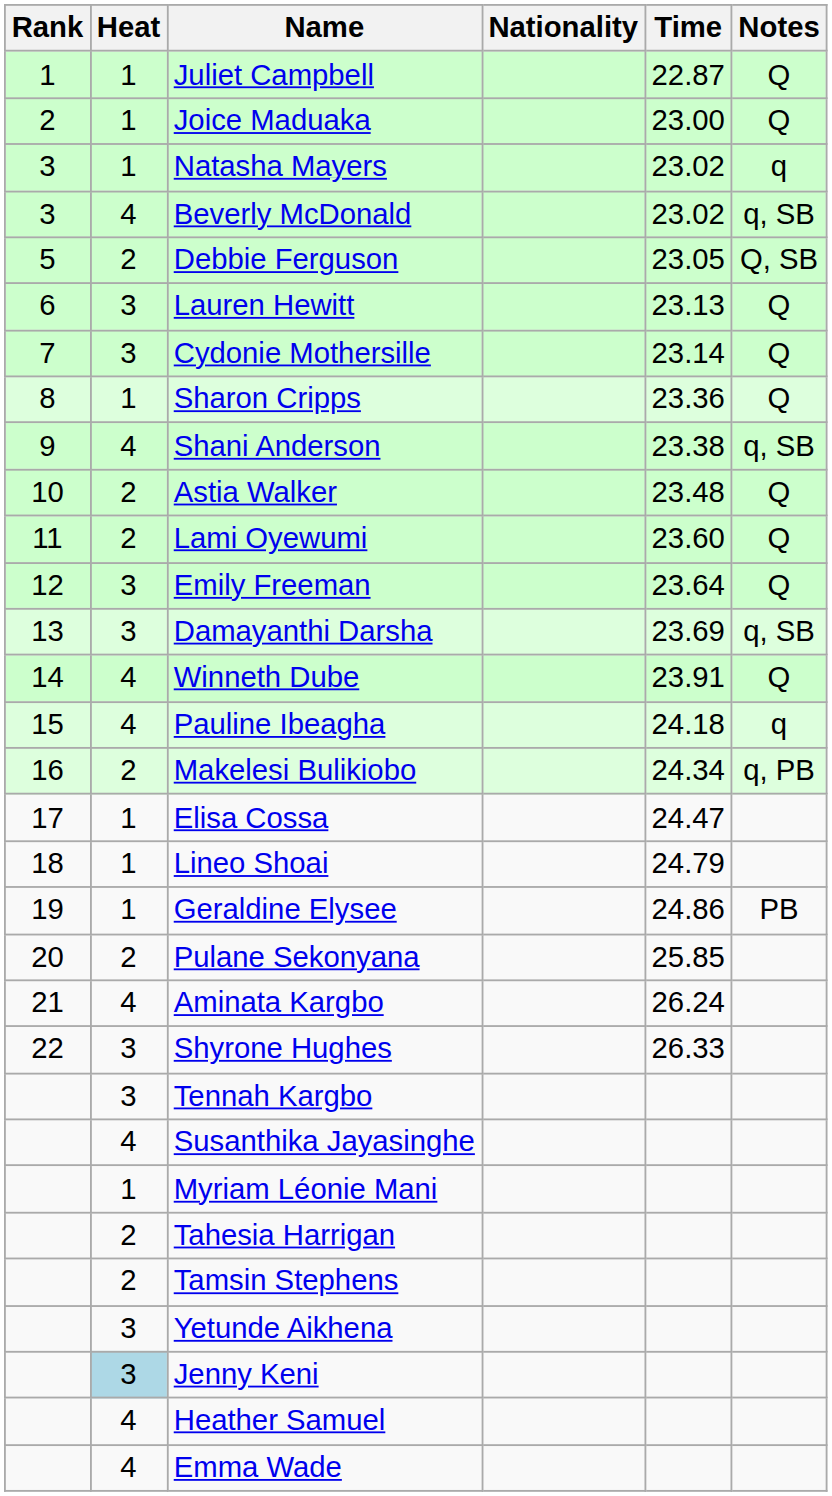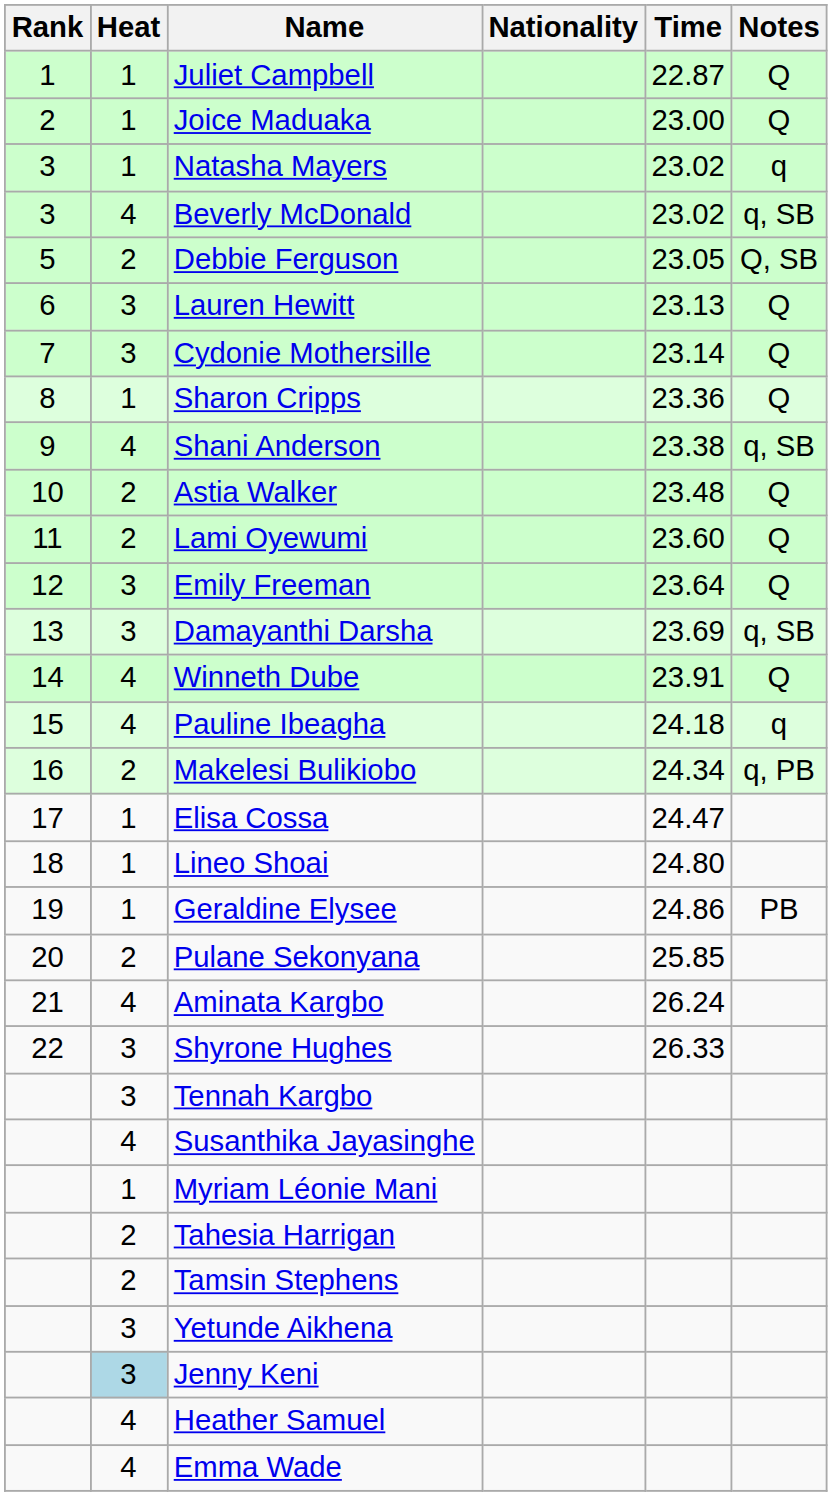Lineo Shoai | Time: 24.79 -> 24.80
